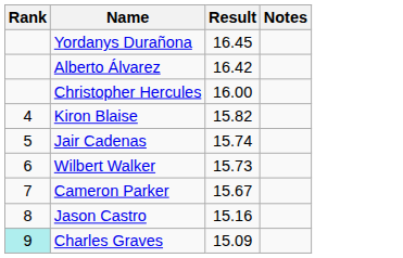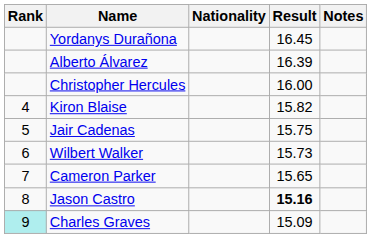+ column: Nationality
Alberto Álvarez | Result: 16.42 -> 16.39
Jair Cadenas | Result: 15.74 -> 15.75
Cameron Parker | Result: 15.67 -> 15.65
Jason Castro | Result: normal -> bold
